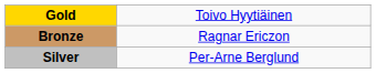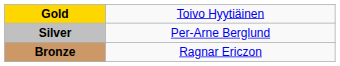rows swapped: Silver <-> Bronze
